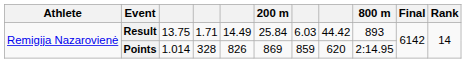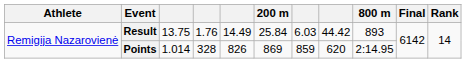Result | column 4: 1.71 -> 1.76
